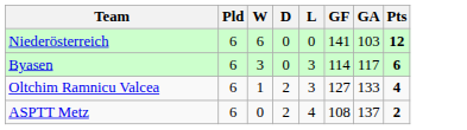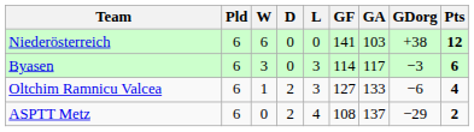+ column: GDorg | +38 | −3 | −6 | −29
